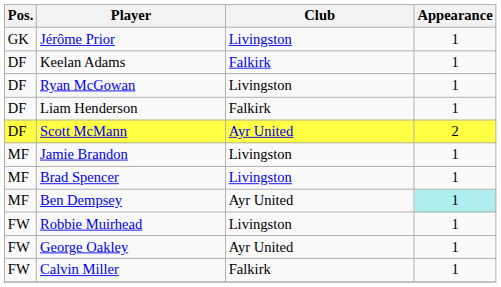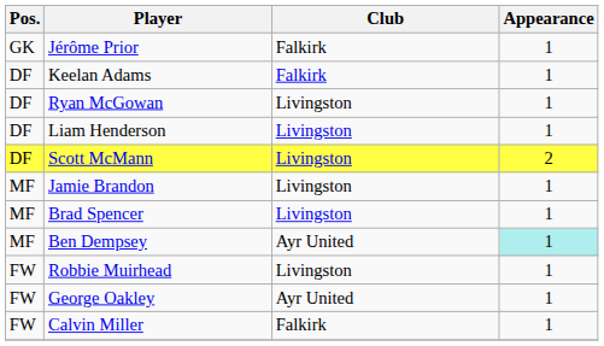Jérôme Prior | Club: Livingston -> Falkirk
Liam Henderson | Club: Falkirk -> Livingston
Scott McMann | Club: Ayr United -> Livingston
